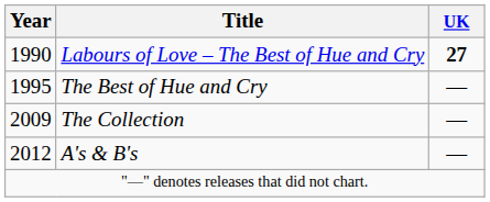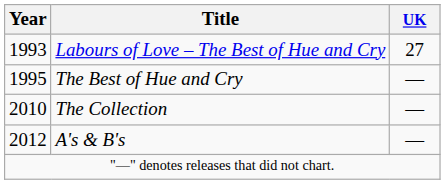Labours of Love – The Best of Hue and Cry | Year: 1990 -> 1993
Labours of Love – The Best of Hue and Cry | UK: bold -> normal
The Collection | Year: 2009 -> 2010
